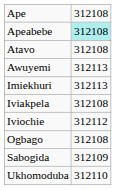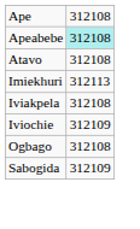- row: Awuyemi | 312113
Iviochie | column 2: 312112 -> 312109
- row: Ukhomoduba | 312110
